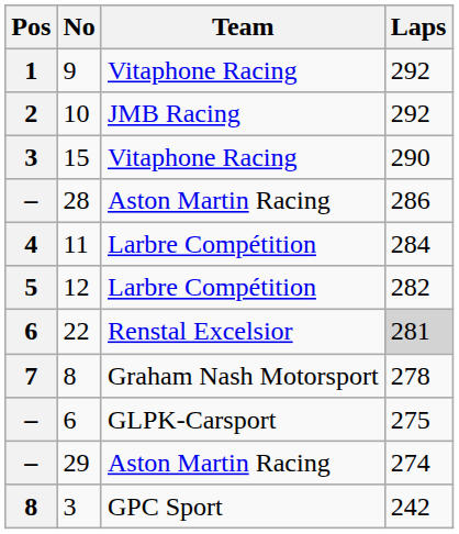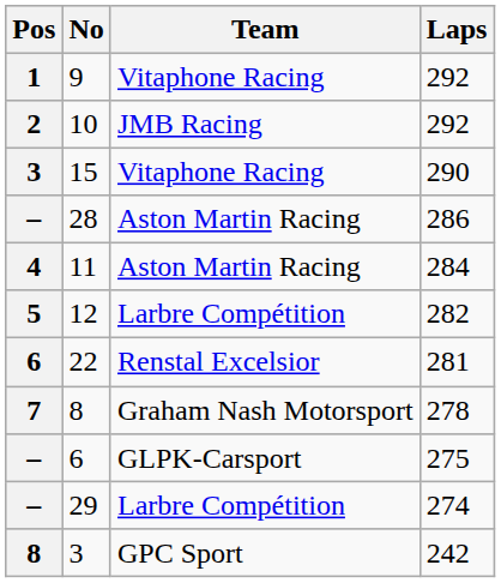11 | Team: Larbre Compétition -> Aston Martin Racing
22 | Laps: lightgrey background -> no background
29 | Team: Aston Martin Racing -> Larbre Compétition
